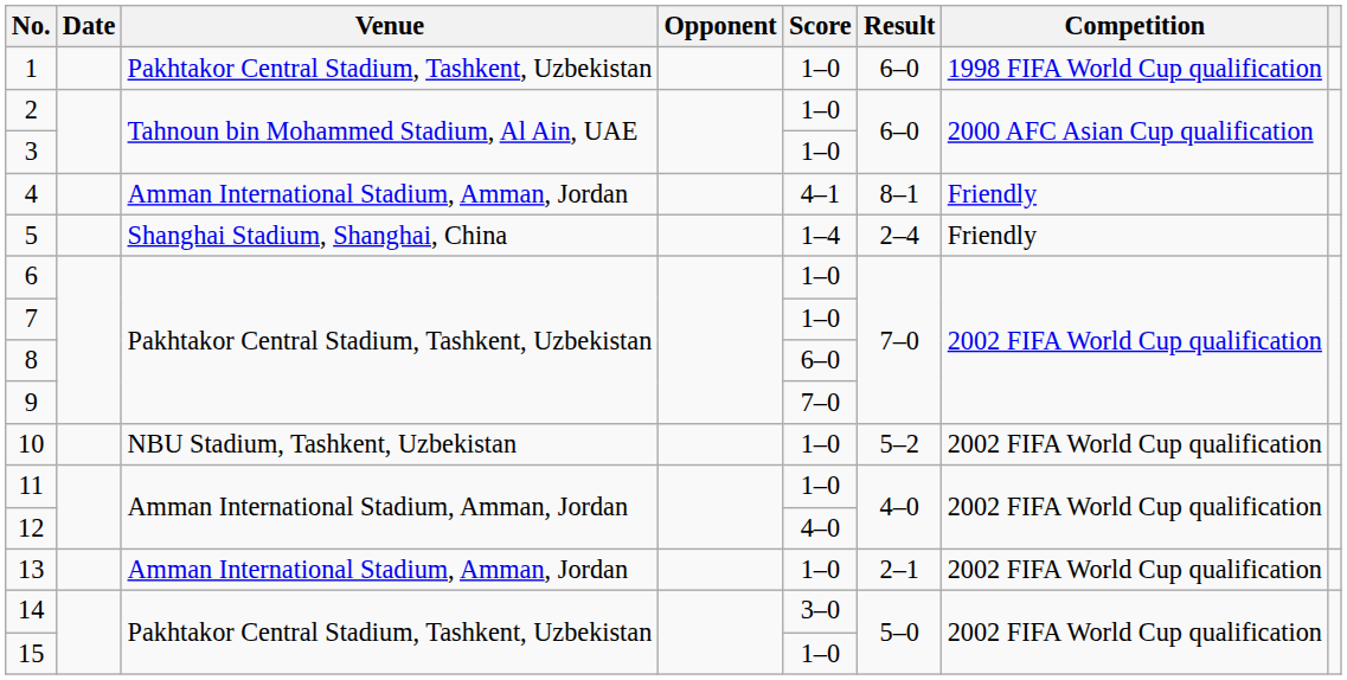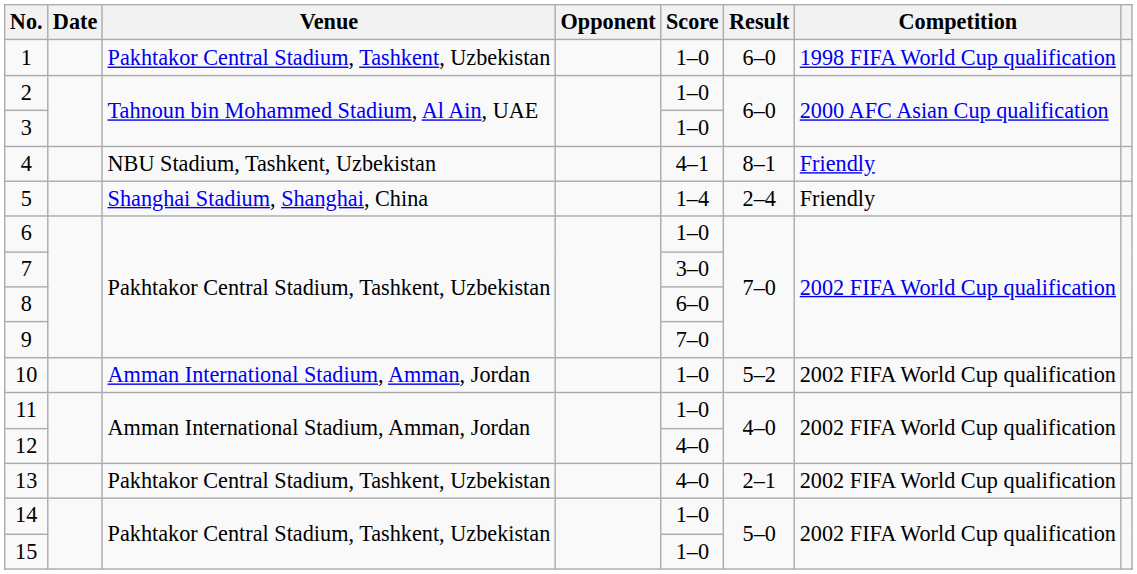4 | Venue: Amman International Stadium, Amman, Jordan -> NBU Stadium, Tashkent, Uzbekistan
7 | Score: 1–0 -> 3–0
10 | Venue: NBU Stadium, Tashkent, Uzbekistan -> Amman International Stadium, Amman, Jordan
13 | Venue: Amman International Stadium, Amman, Jordan -> Pakhtakor Central Stadium, Tashkent, Uzbekistan
13 | Score: 1–0 -> 4–0
14 | Score: 3–0 -> 1–0
